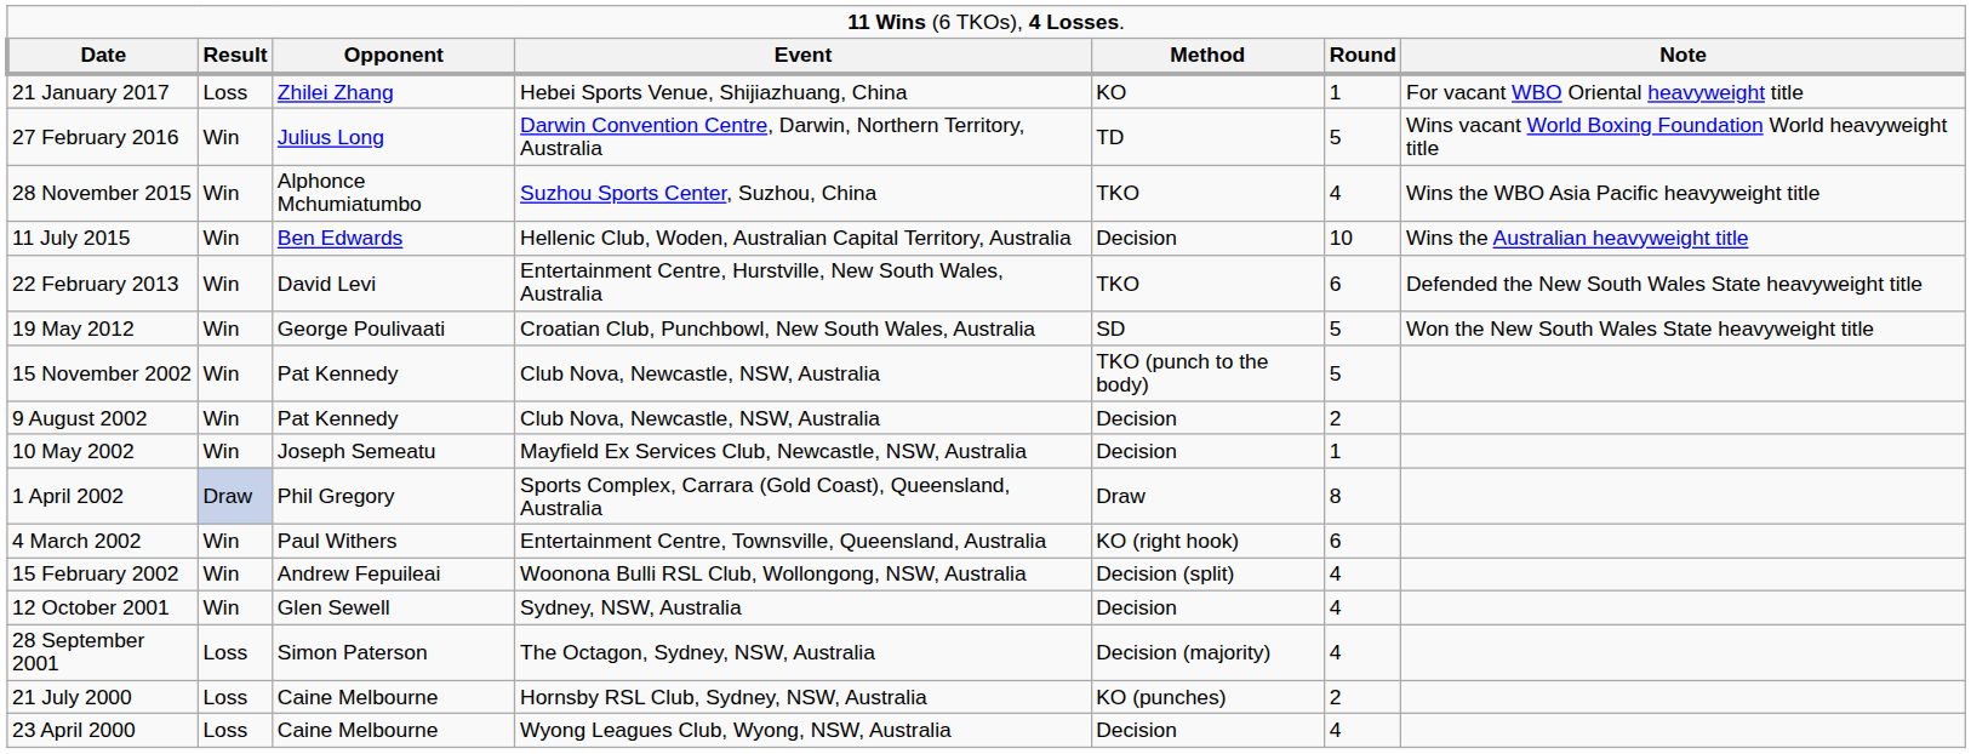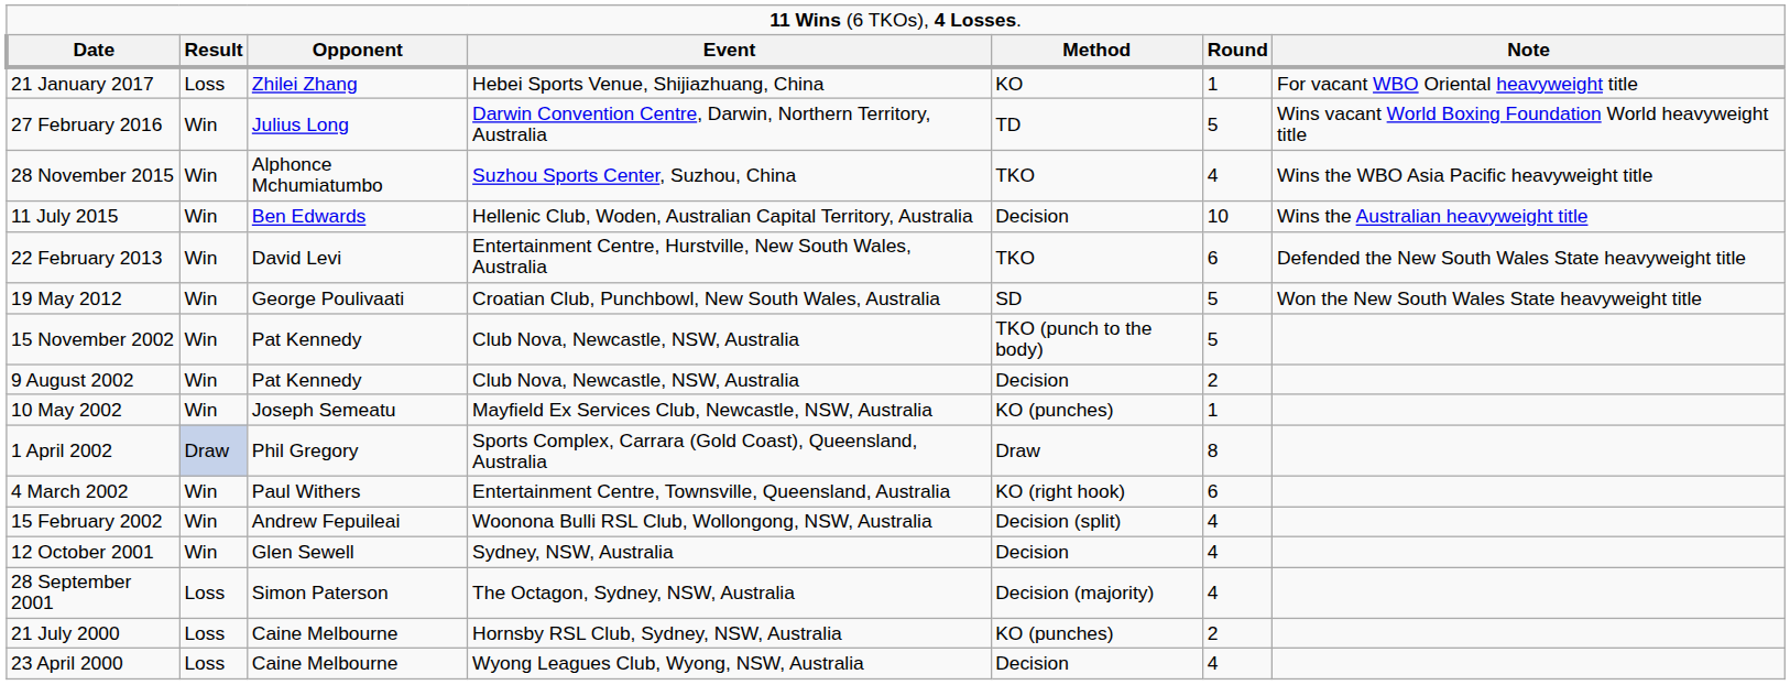10 May 2002 | column 5: Decision -> KO (punches)
